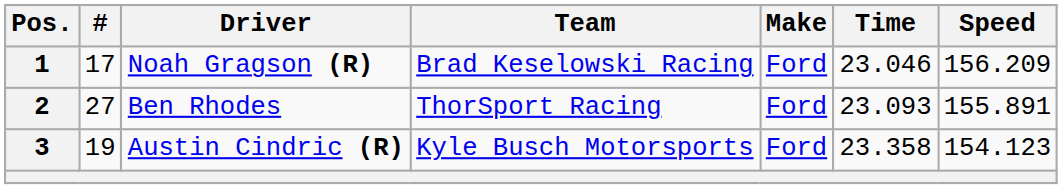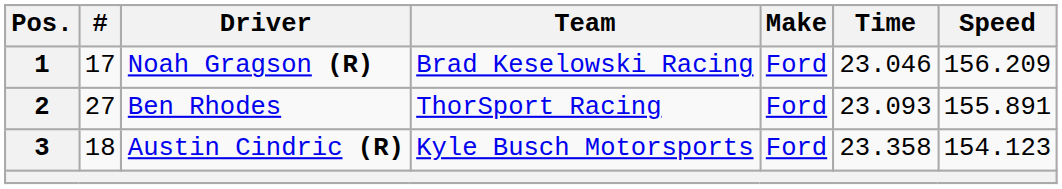3 | #: 19 -> 18
